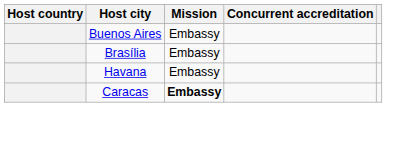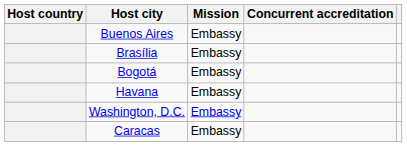+ row: Bogotá | Embassy
+ row: Washington, D.C. | Embassy
Caracas | Mission: bold -> normal
